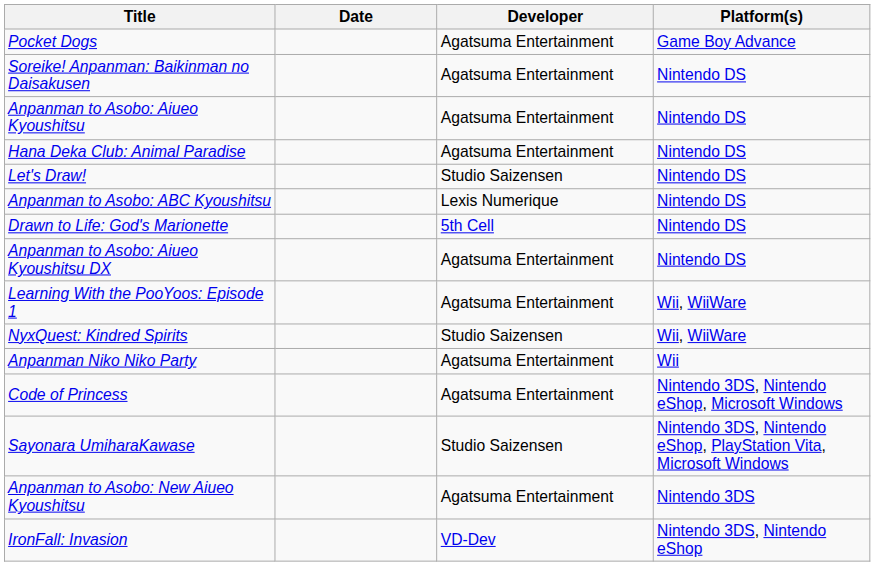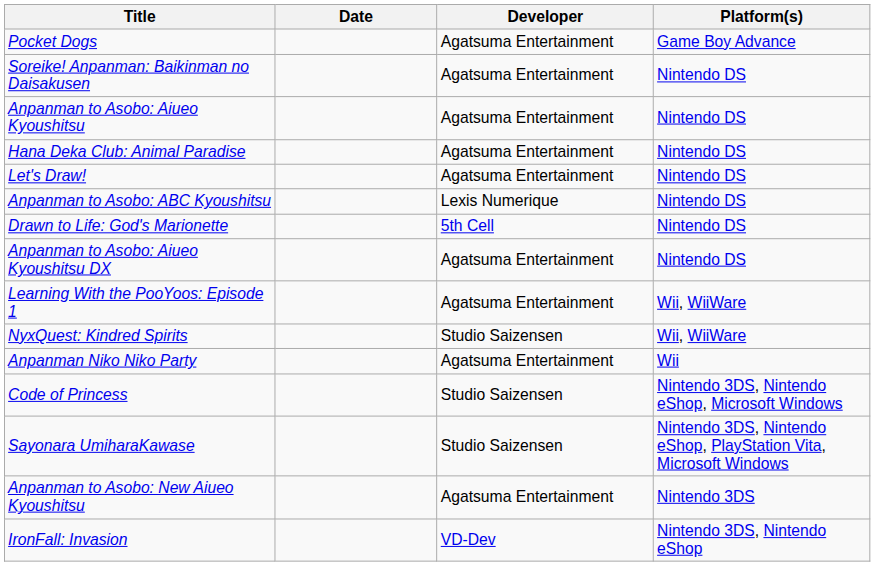Let's Draw! | Developer: Studio Saizensen -> Agatsuma Entertainment
Code of Princess | Developer: Agatsuma Entertainment -> Studio Saizensen
